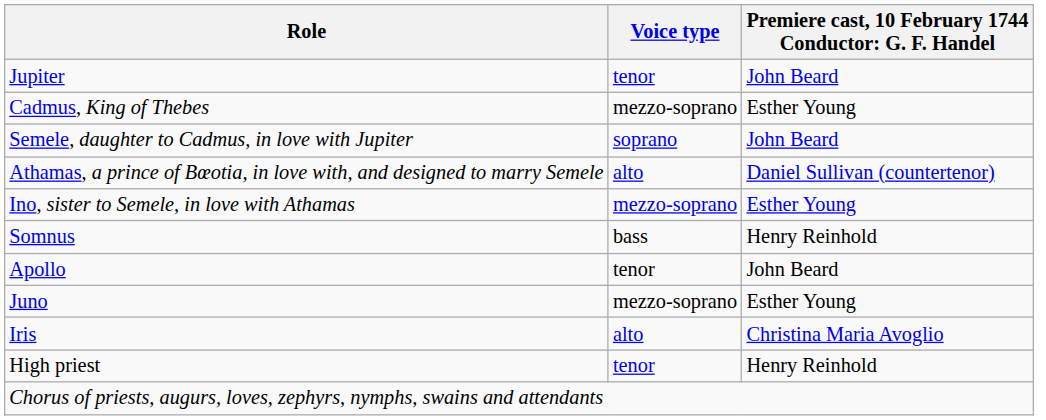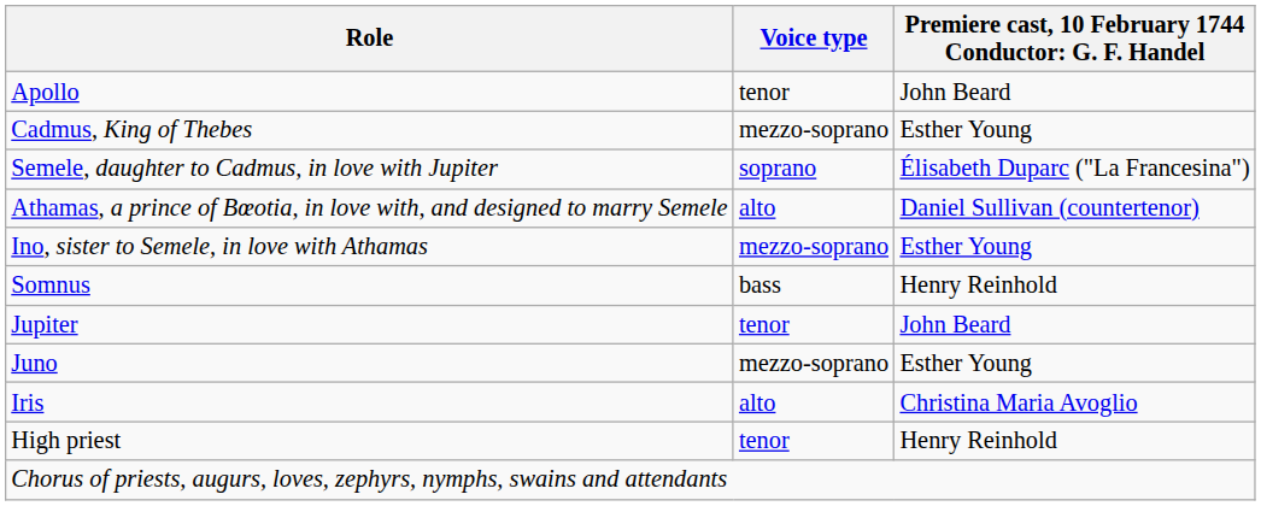rows swapped: Jupiter <-> Apollo
Semele, daughter to Cadmus, in love with Jupiter | column 3: John Beard -> Élisabeth Duparc ("La Francesina")
